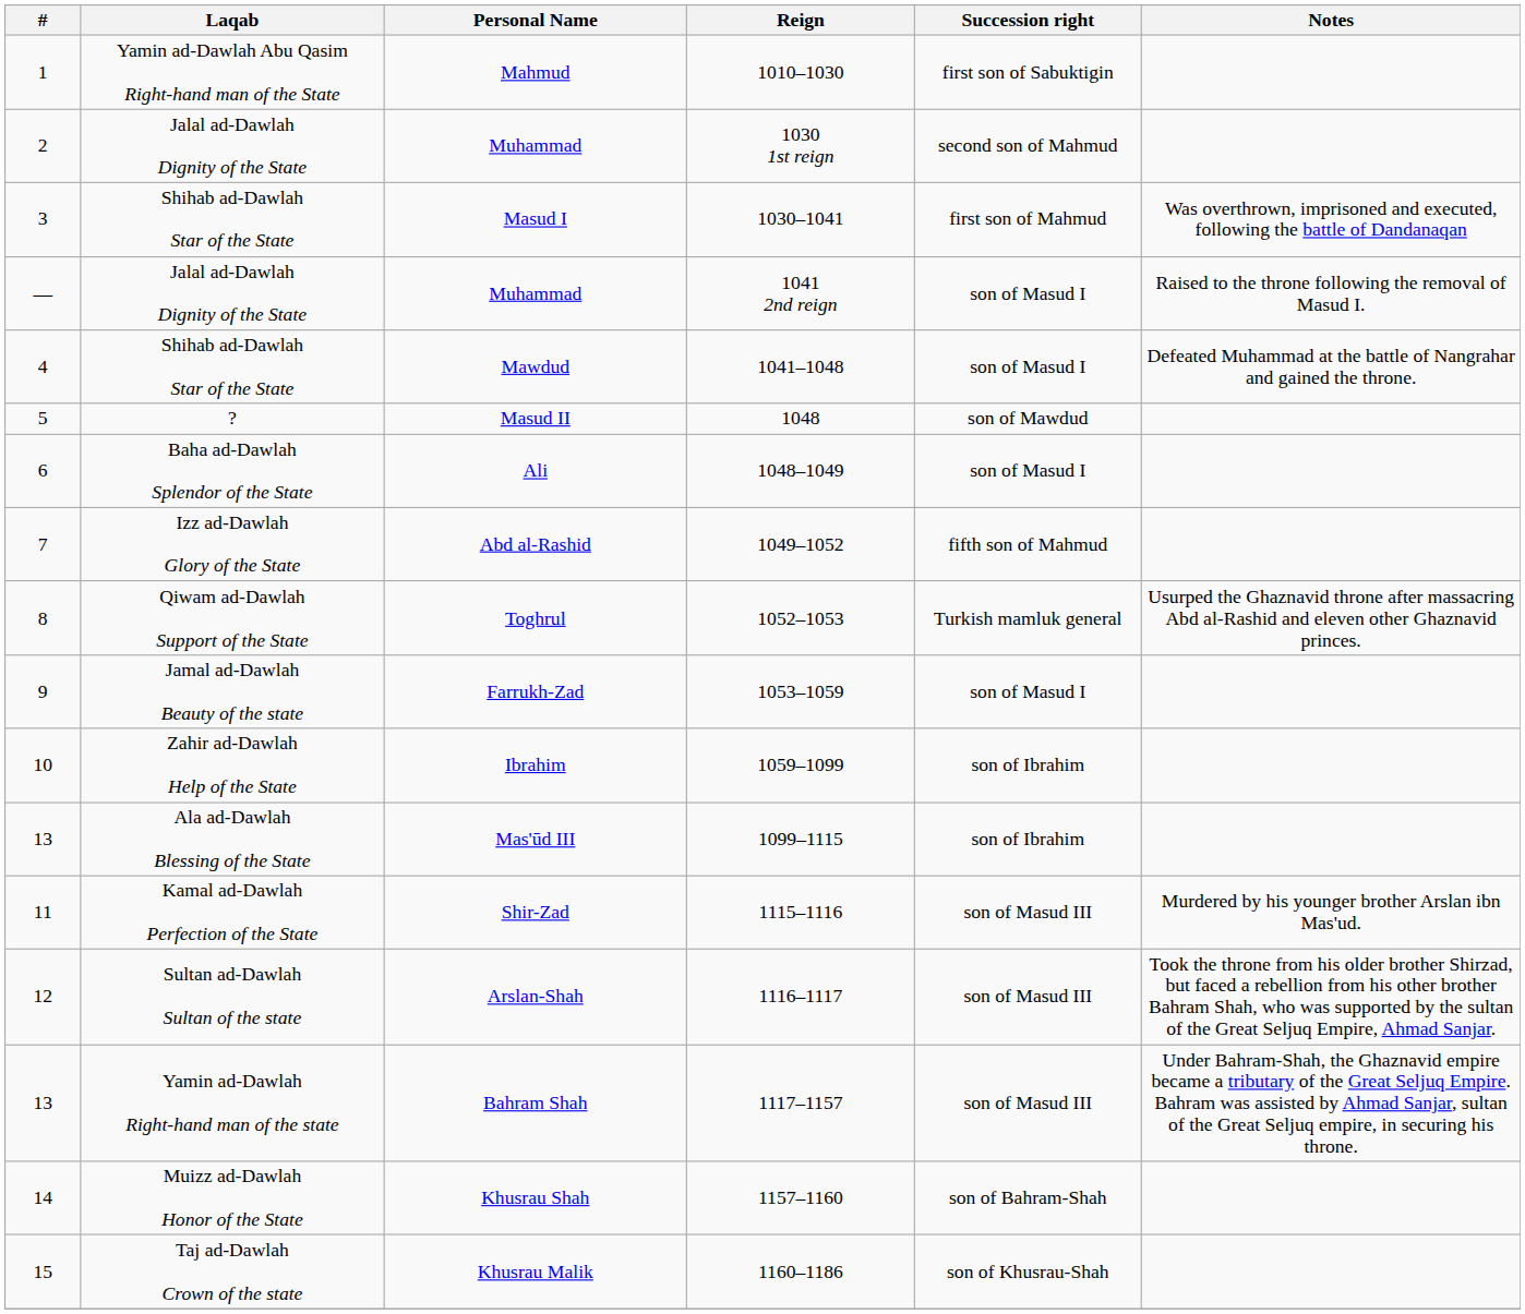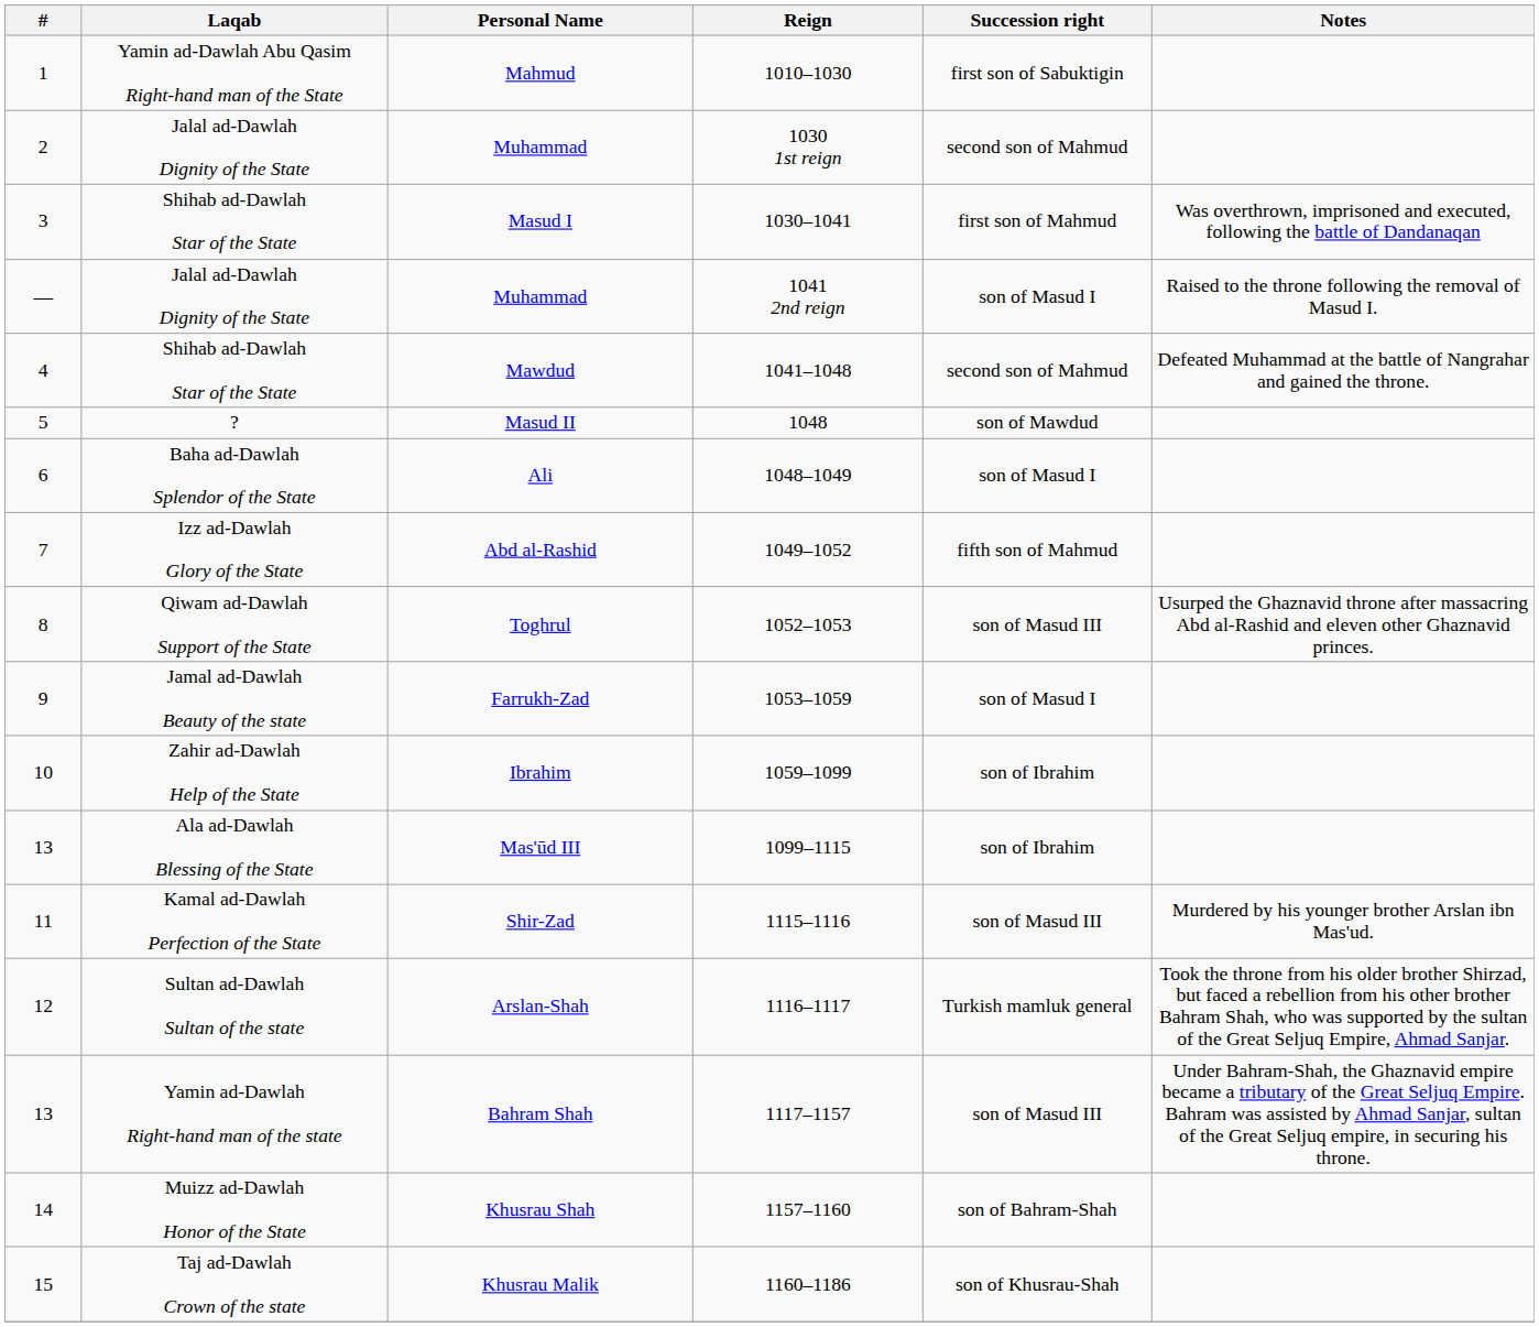Mawdud | Succession right: son of Masud I -> second son of Mahmud
Toghrul | Succession right: Turkish mamluk general -> son of Masud III
Arslan-Shah | Succession right: son of Masud III -> Turkish mamluk general
